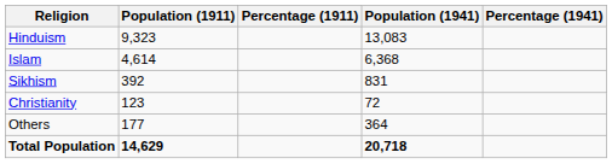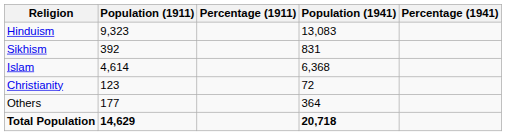rows swapped: Islam <-> Sikhism
